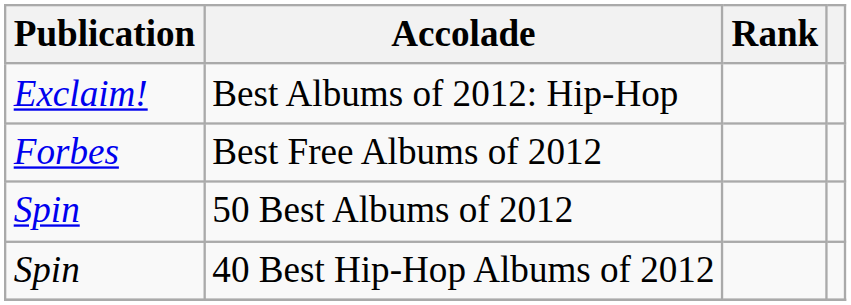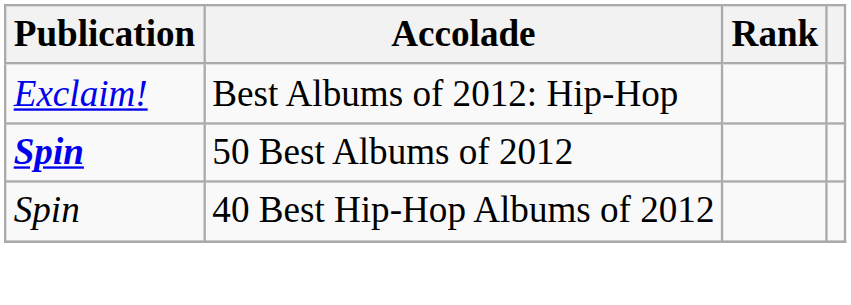- row: Forbes | Best Free Albums of 2012
50 Best Albums of 2012 | Publication: normal -> bold
